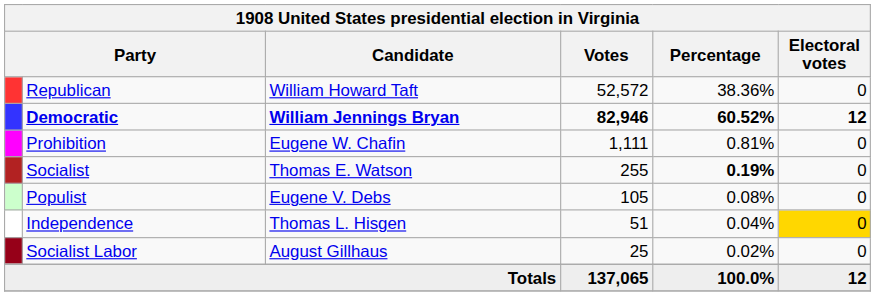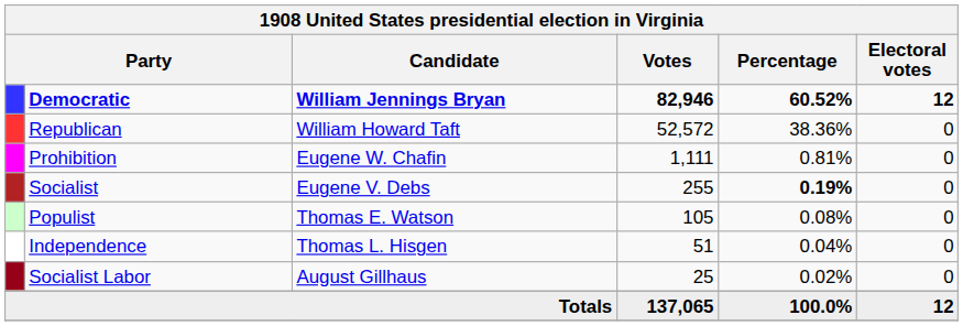rows swapped: Democratic <-> Republican
Socialist | Candidate: Thomas E. Watson -> Eugene V. Debs
Populist | Candidate: Eugene V. Debs -> Thomas E. Watson
Independence | Electoral votes: gold background -> no background
